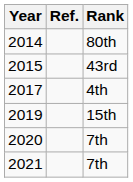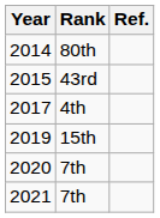columns swapped: Rank <-> Ref.
